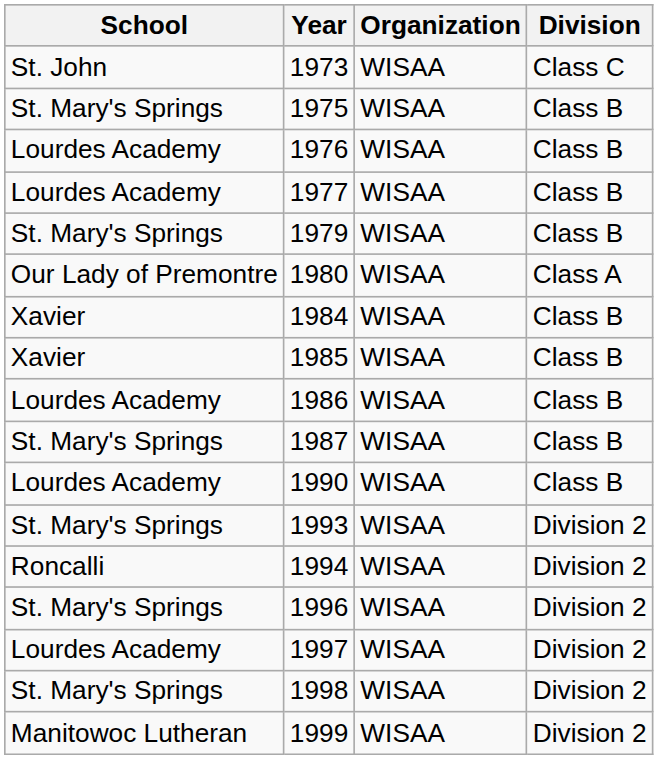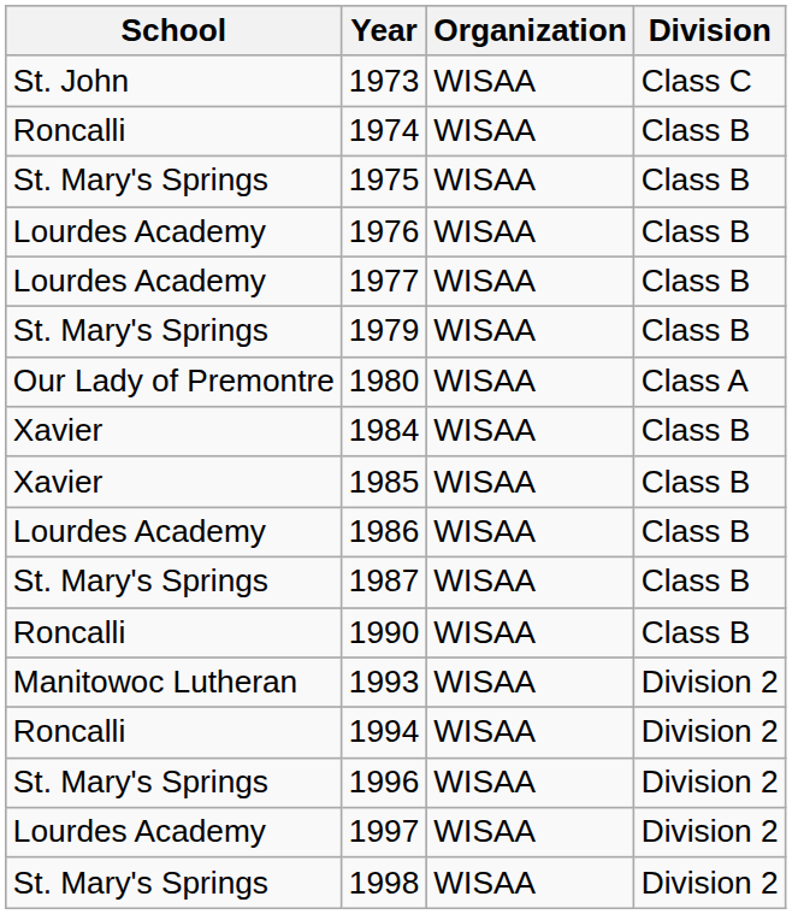+ row: Roncalli | 1974 | WISAA | Class B
1990 | School: Lourdes Academy -> Roncalli
1993 | School: St. Mary's Springs -> Manitowoc Lutheran
- row: Manitowoc Lutheran | 1999 | WISAA | Division 2
